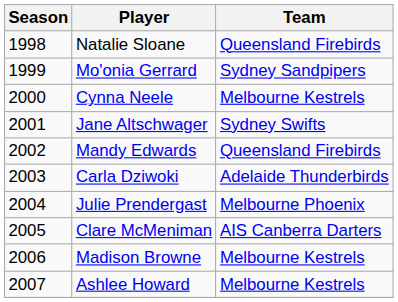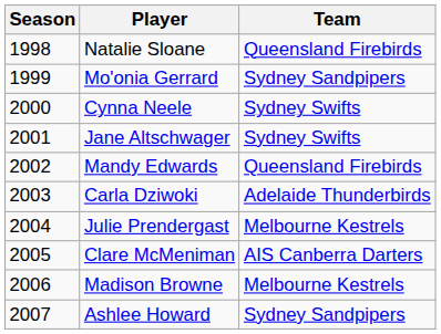Cynna Neele | Team: Melbourne Kestrels -> Sydney Swifts
Julie Prendergast | Team: Melbourne Phoenix -> Melbourne Kestrels
Ashlee Howard | Team: Melbourne Kestrels -> Sydney Sandpipers
